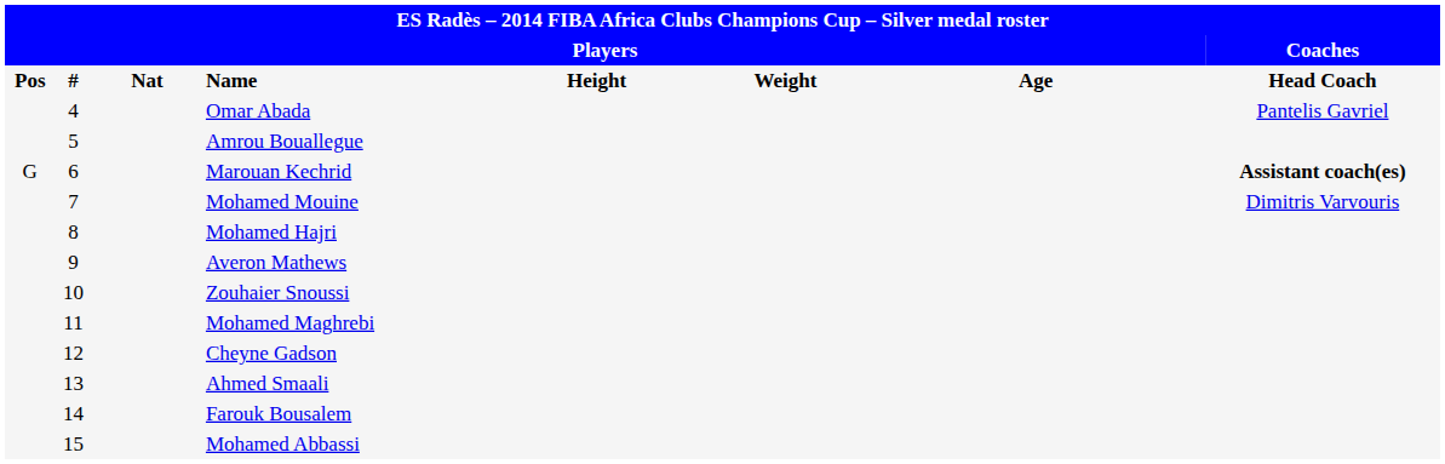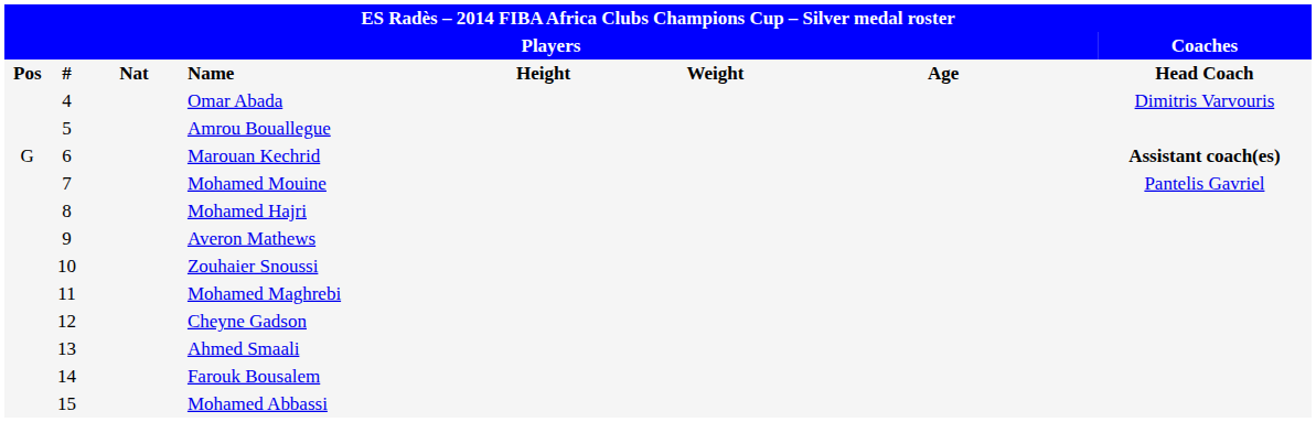Omar Abada | column 8: Pantelis Gavriel -> Dimitris Varvouris
Mohamed Mouine | column 8: Dimitris Varvouris -> Pantelis Gavriel
